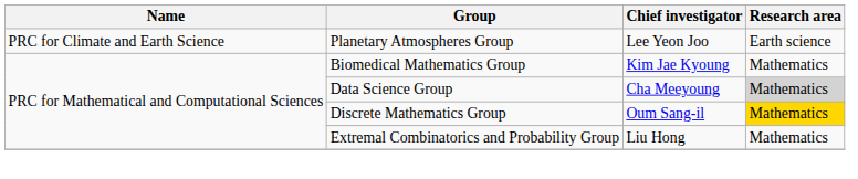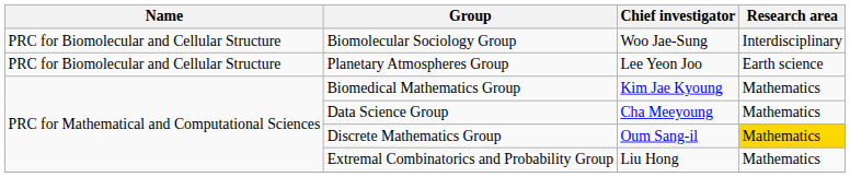+ row: PRC for Biomolecular and Cellular Structure | Biomolecular Sociology Group | Woo Jae-Sung | Interdisciplinary
Planetary Atmospheres Group | Name: PRC for Climate and Earth Science -> PRC for Biomolecular and Cellular Structure
Data Science Group | Research area: lightgrey background -> no background
